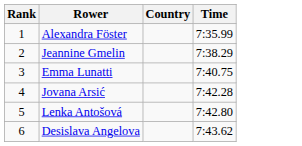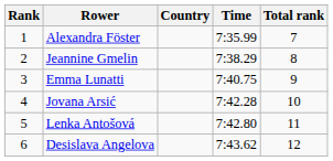+ column: Total rank | 7 | 8 | 9 | 10 | 11 | 12
